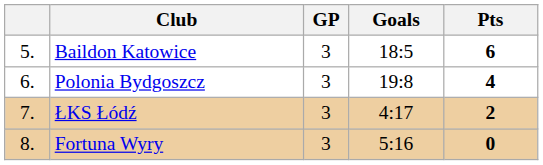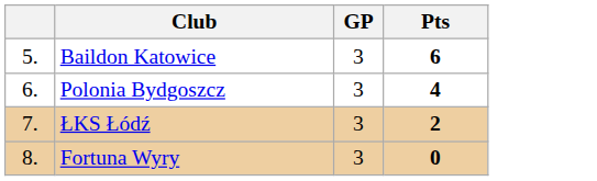- column: Goals | 18:5 | 19:8 | 4:17 | 5:16
